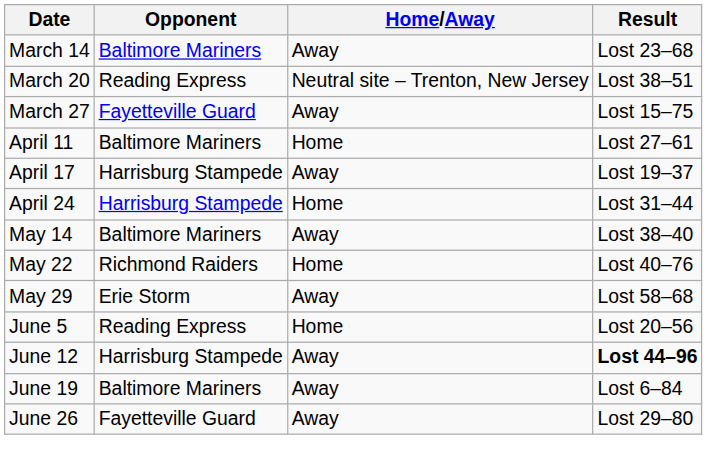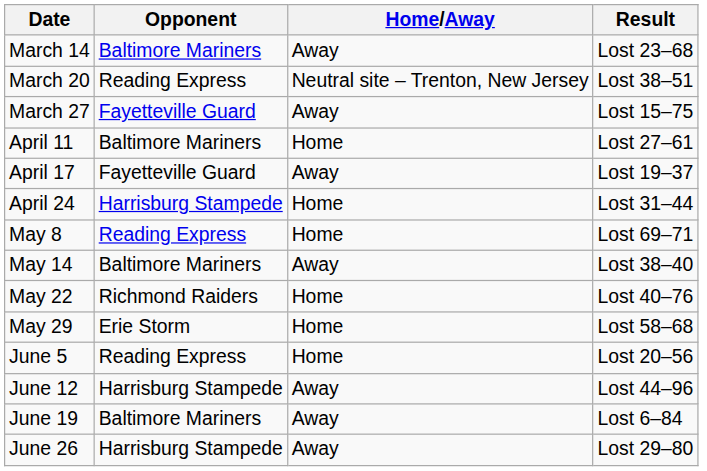April 17 | Opponent: Harrisburg Stampede -> Fayetteville Guard
+ row: May 8 | Reading Express | Home | Lost 69–71
May 29 | Home/Away: Away -> Home
June 12 | Result: bold -> normal
June 26 | Opponent: Fayetteville Guard -> Harrisburg Stampede
